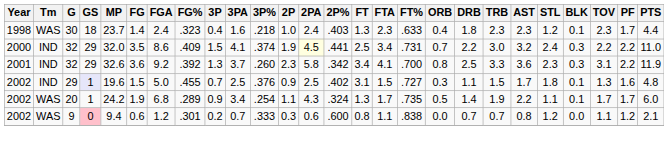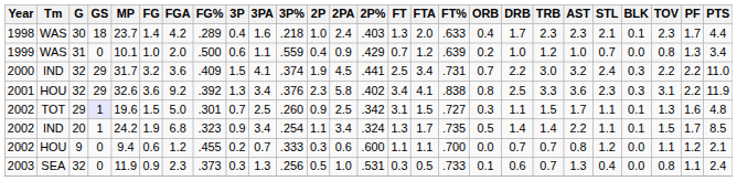1998 | FGA: 2.4 -> 4.2
1998 | FG%: .323 -> .289
1998 | FTA: 2.3 -> 2.0
1998 | DRB: 1.8 -> 1.7
1998 | STL: 1.2 -> 2.1
+ row: 1999 | WAS | 31 | 0 | 10.1 | 1.0 | 2.0 | .500 | 0.6 | 1.1 | .559 | 0.4 | 0.9 | .429 | 0.7 | 1.2 | .639 | 0.2 | 1.0 | 1.2 | 1.0 | 0.7 | 0.0 | 0.8 | 1.3 | 3.4
2000 | MP: 32.0 -> 31.7
2000 | FG: 3.5 -> 3.2
2000 | FGA: 8.6 -> 3.6
2000 | 2PA: lightyellow background -> no background
2001 | Tm: IND -> HOU
2001 | 3PA: 3.7 -> 3.4
2001 | 3P%: .260 -> .376
2001 | 2P%: .342 -> .402
2001 | FT%: .700 -> .838
2002 / 29 | Tm: IND -> TOT
2002 / 29 | FG%: .455 -> .301
2002 / 29 | 3P%: .376 -> .260
2002 / 29 | 2P%: .402 -> .342
2002 / 29 | STL: 1.8 -> 1.1
2002 / 20 | Tm: WAS -> IND
2002 / 20 | FG%: .289 -> .323
2002 / 20 | 2PA: 4.3 -> 3.4
2002 / 20 | TRB: 1.9 -> 1.4
2002 / 20 | TOV: 1.7 -> 1.5
2002 / 20 | PTS: 6.0 -> 8.5
2002 / 9 | Tm: WAS -> HOU
2002 / 9 | GS: pink background -> no background
2002 / 9 | FG%: .301 -> .455
2002 / 9 | FT: 0.8 -> 1.1
2002 / 9 | FT%: .838 -> .700
+ row: 2003 | SEA | 32 | 0 | 11.9 | 0.9 | 2.3 | .373 | 0.3 | 1.3 | .256 | 0.5 | 1.0 | .531 | 0.3 | 0.5 | .733 | 0.1 | 0.6 | 0.7 | 1.3 | 0.4 | 0.0 | 0.8 | 1.1 | 2.4
